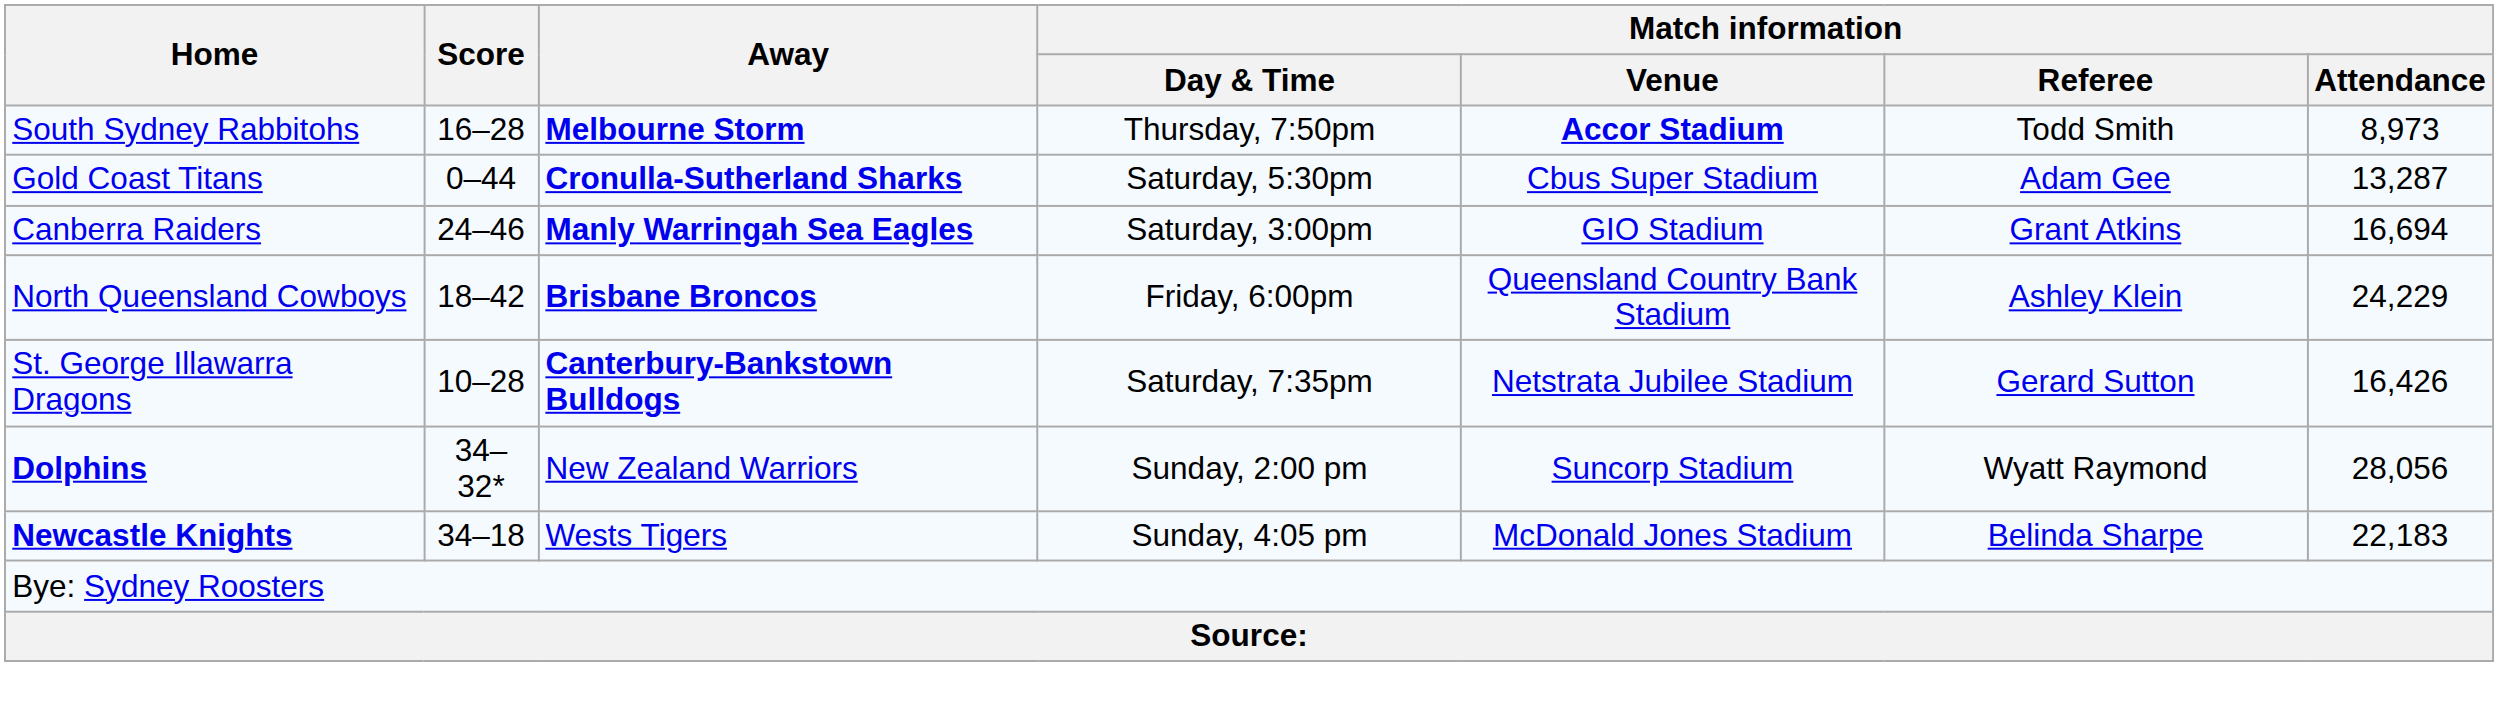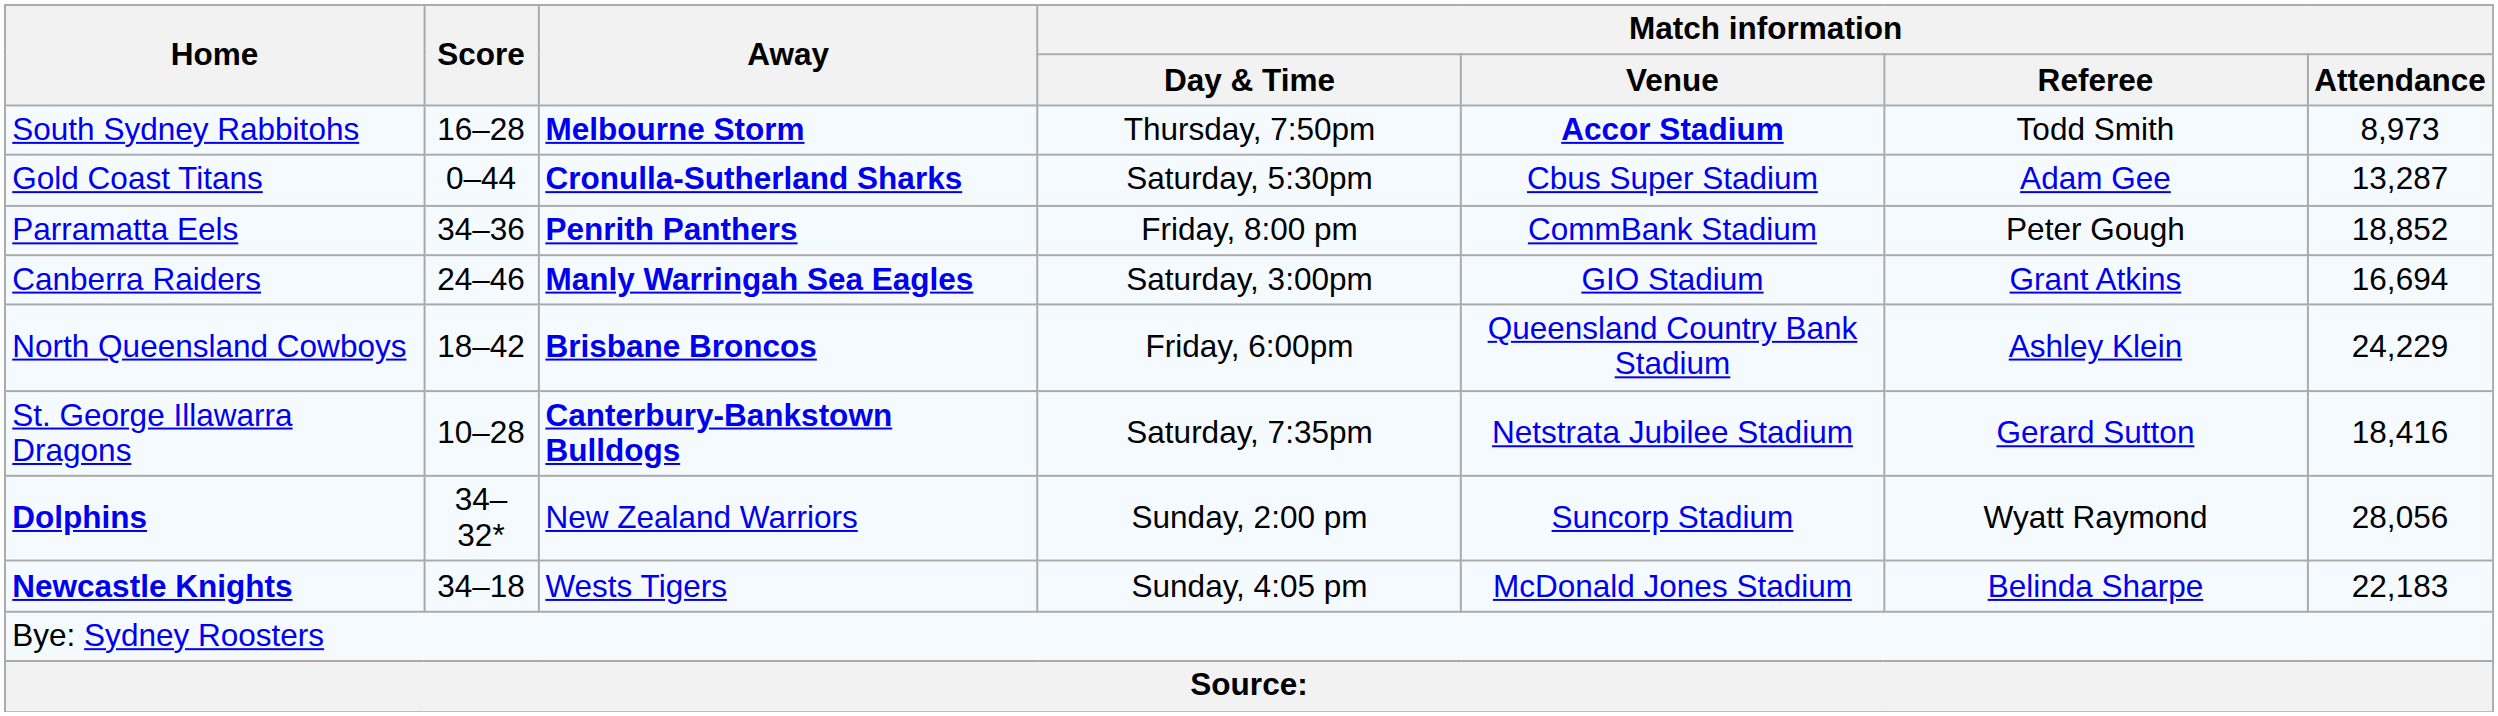+ row: Parramatta Eels | 34–36 | Penrith Panthers | Friday, 8:00 pm | CommBank Stadium | Peter Gough | 18,852
St. George Illawarra Dragons | Match information / Attendance: 16,426 -> 18,416
